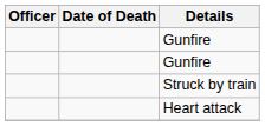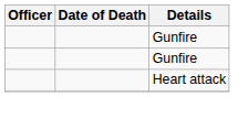- row: Struck by train
